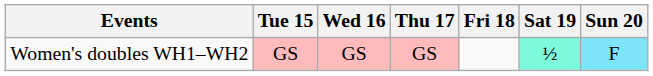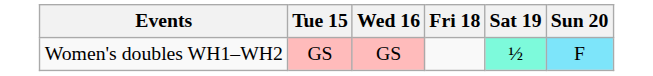- column: Thu 17 | GS
